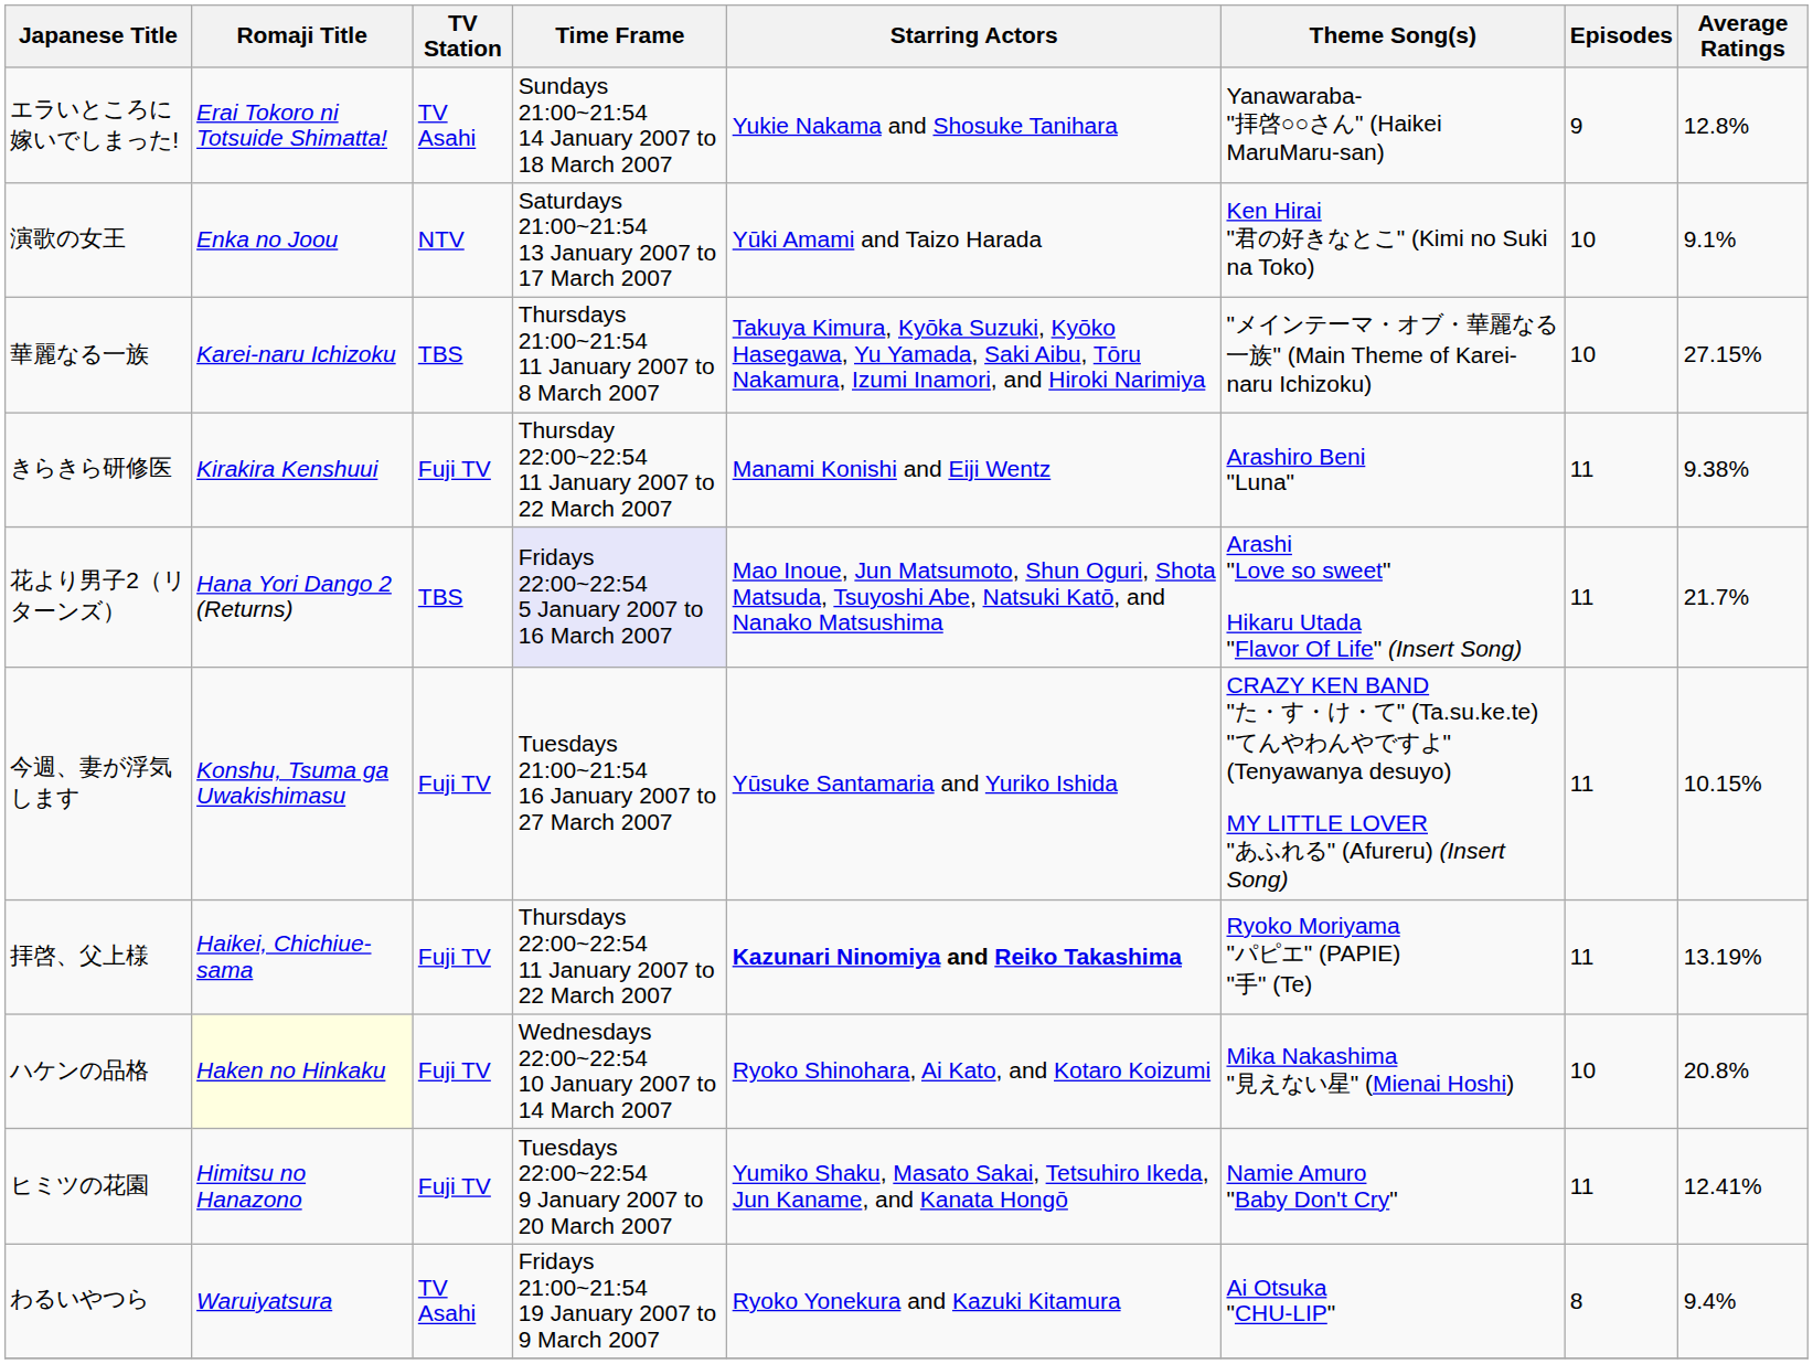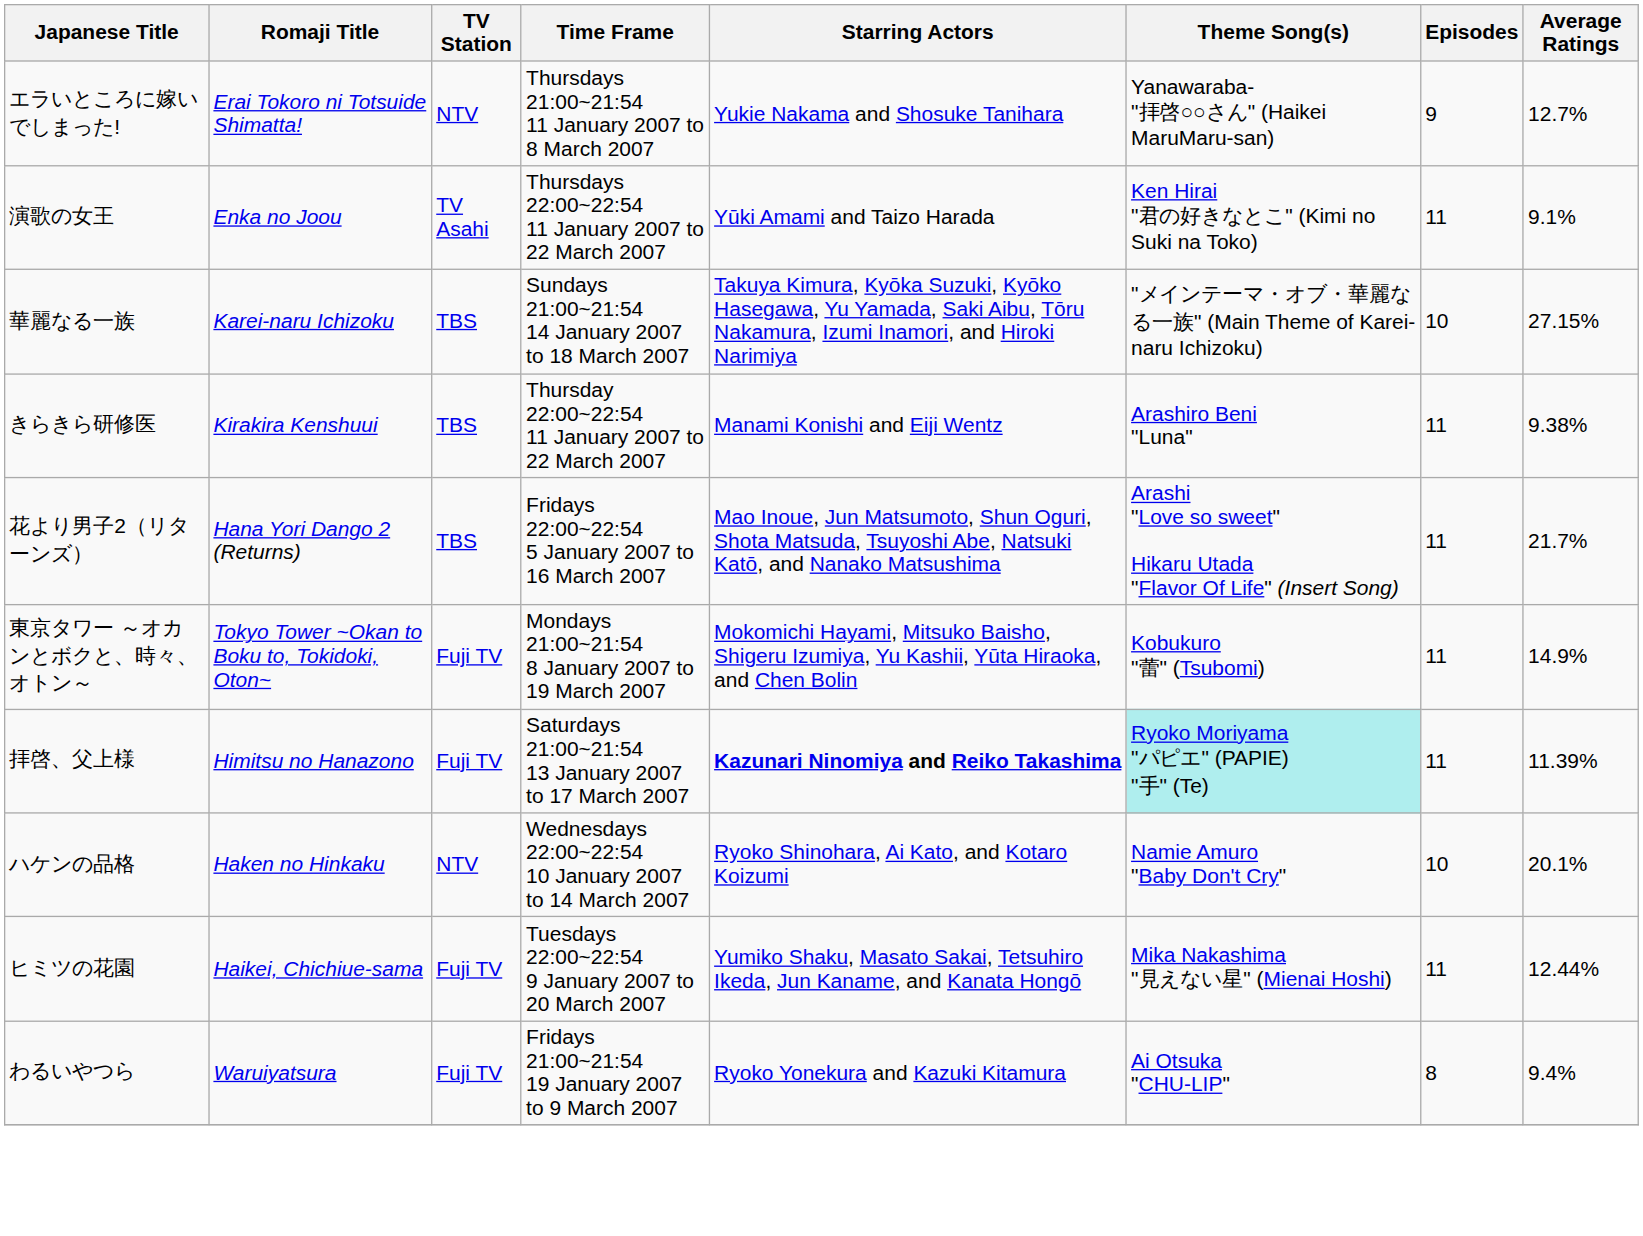エラいところに嫁いでしまった! | TV Station: TV Asahi -> NTV
エラいところに嫁いでしまった! | Time Frame: Sundays 21:00~21:54 14 January 2007 to 18 March 2007 -> Thursdays 21:00~21:54 11 January 2007 to 8 March 2007
エラいところに嫁いでしまった! | Average Ratings: 12.8% -> 12.7%
演歌の女王 | TV Station: NTV -> TV Asahi
演歌の女王 | Time Frame: Saturdays 21:00~21:54 13 January 2007 to 17 March 2007 -> Thursdays 22:00~22:54 11 January 2007 to 22 March 2007
演歌の女王 | Episodes: 10 -> 11
華麗なる一族 | Time Frame: Thursdays 21:00~21:54 11 January 2007 to 8 March 2007 -> Sundays 21:00~21:54 14 January 2007 to 18 March 2007
きらきら研修医 | TV Station: Fuji TV -> TBS
花より男子2（リターンズ） | Time Frame: lavender background -> no background
- row: 今週、妻が浮気します | Konshu, Tsuma ga Uwakishimasu | Fuji TV | Tuesdays 21:00~21:54 16 January 2007 to 27 March 2007 | Yūsuke Santamaria and Yuriko Ishida | CRAZY KEN BAND "た・す・け・て" (Ta.su.ke.te) "てんやわんやですよ" (Tenyawanya desuyo) MY LITTLE LOVER "あふれる" (Afureru) (Insert Song) | 11 | 10.15%
+ row: 東京タワー ～オカンとボクと、時々、オトン～ | Tokyo Tower ~Okan to Boku to, Tokidoki, Oton~ | Fuji TV | Mondays 21:00~21:54 8 January 2007 to 19 March 2007 | Mokomichi Hayami, Mitsuko Baisho, Shigeru Izumiya, Yu Kashii, Yūta Hiraoka, and Chen Bolin | Kobukuro "蕾" (Tsubomi) | 11 | 14.9%
拝啓、父上様 | Romaji Title: Haikei, Chichiue-sama -> Himitsu no Hanazono
拝啓、父上様 | Time Frame: Thursdays 22:00~22:54 11 January 2007 to 22 March 2007 -> Saturdays 21:00~21:54 13 January 2007 to 17 March 2007
拝啓、父上様 | Theme Song(s): no background -> paleturquoise background
拝啓、父上様 | Average Ratings: 13.19% -> 11.39%
ハケンの品格 | Romaji Title: lightyellow background -> no background
ハケンの品格 | TV Station: Fuji TV -> NTV
ハケンの品格 | Theme Song(s): Mika Nakashima "見えない星" (Mienai Hoshi) -> Namie Amuro "Baby Don't Cry"
ハケンの品格 | Average Ratings: 20.8% -> 20.1%
ヒミツの花園 | Romaji Title: Himitsu no Hanazono -> Haikei, Chichiue-sama
ヒミツの花園 | Theme Song(s): Namie Amuro "Baby Don't Cry" -> Mika Nakashima "見えない星" (Mienai Hoshi)
ヒミツの花園 | Average Ratings: 12.41% -> 12.44%
わるいやつら | TV Station: TV Asahi -> Fuji TV
